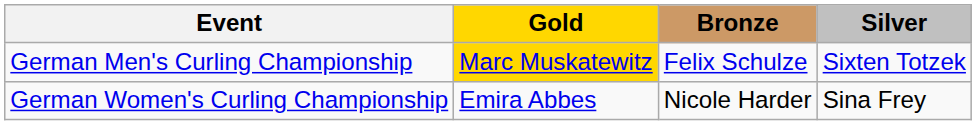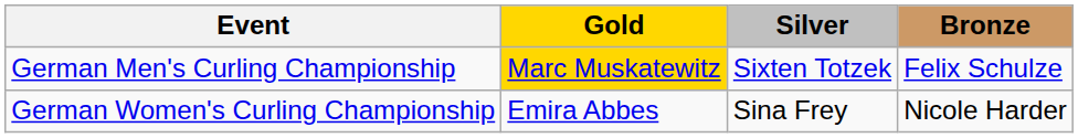columns swapped: Silver <-> Bronze
